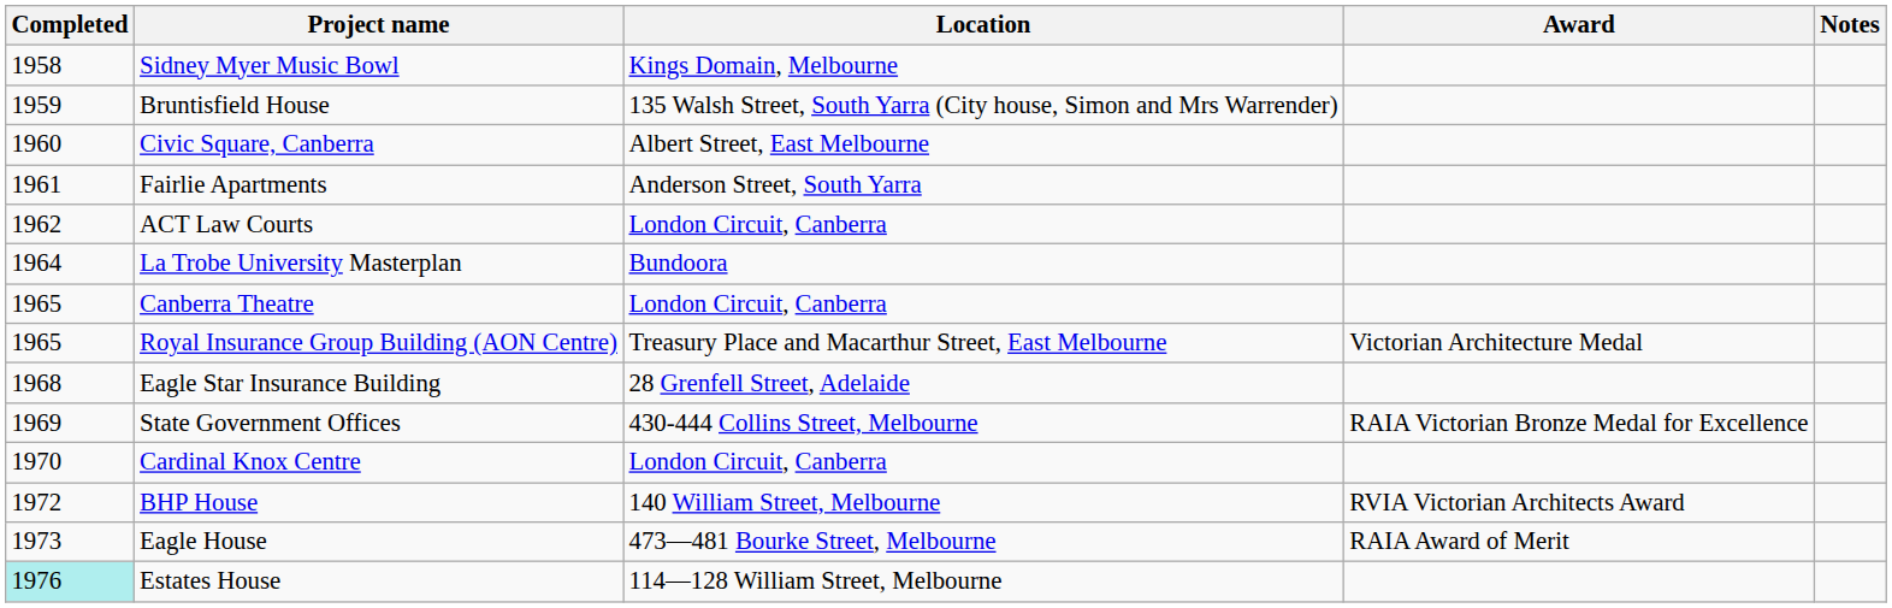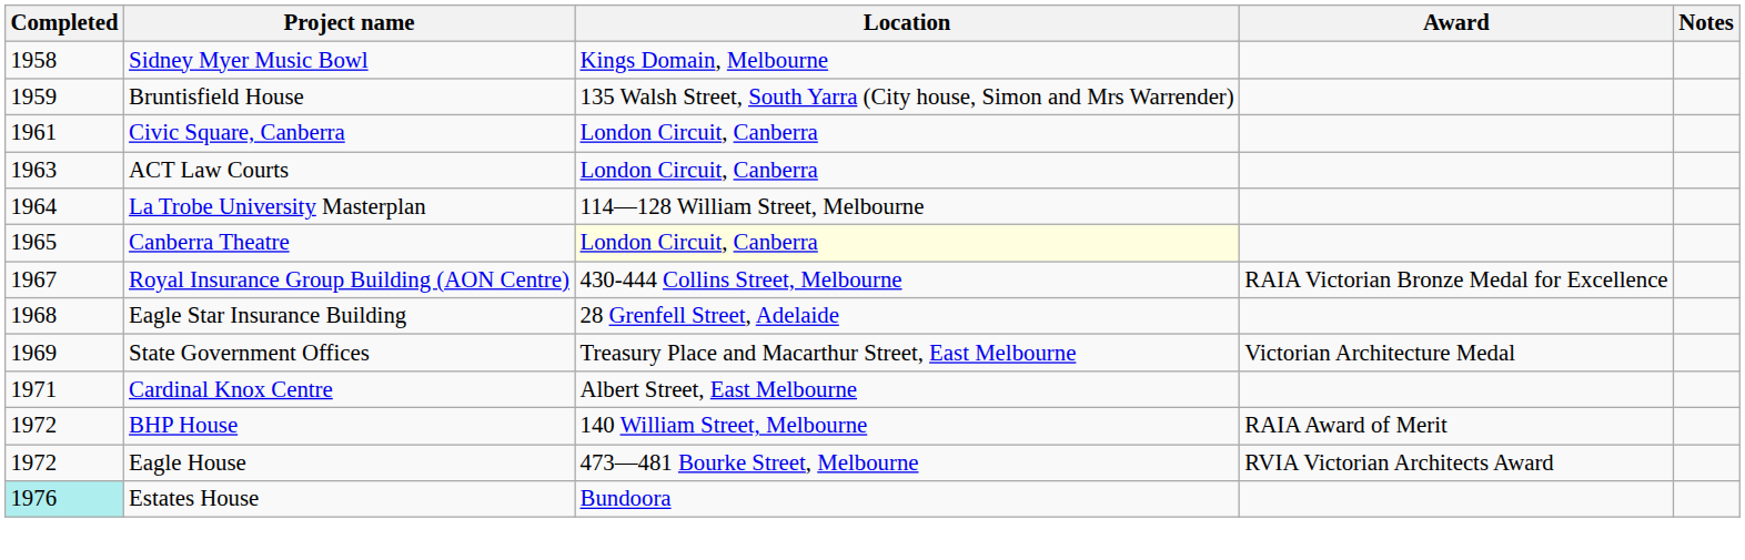Civic Square, Canberra | Completed: 1960 -> 1961
Civic Square, Canberra | Location: Albert Street, East Melbourne -> London Circuit, Canberra
- row: 1961 | Fairlie Apartments | Anderson Street, South Yarra
ACT Law Courts | Completed: 1962 -> 1963
La Trobe University Masterplan | Location: Bundoora -> 114—128 William Street, Melbourne
Canberra Theatre | Location: no background -> lightyellow background
Royal Insurance Group Building (AON Centre) | Completed: 1965 -> 1967
Royal Insurance Group Building (AON Centre) | Location: Treasury Place and Macarthur Street, East Melbourne -> 430-444 Collins Street, Melbourne
Royal Insurance Group Building (AON Centre) | Award: Victorian Architecture Medal -> RAIA Victorian Bronze Medal for Excellence
State Government Offices | Location: 430-444 Collins Street, Melbourne -> Treasury Place and Macarthur Street, East Melbourne
State Government Offices | Award: RAIA Victorian Bronze Medal for Excellence -> Victorian Architecture Medal
Cardinal Knox Centre | Completed: 1970 -> 1971
Cardinal Knox Centre | Location: London Circuit, Canberra -> Albert Street, East Melbourne
BHP House | Award: RVIA Victorian Architects Award -> RAIA Award of Merit
Eagle House | Completed: 1973 -> 1972
Eagle House | Award: RAIA Award of Merit -> RVIA Victorian Architects Award
Estates House | Location: 114—128 William Street, Melbourne -> Bundoora
